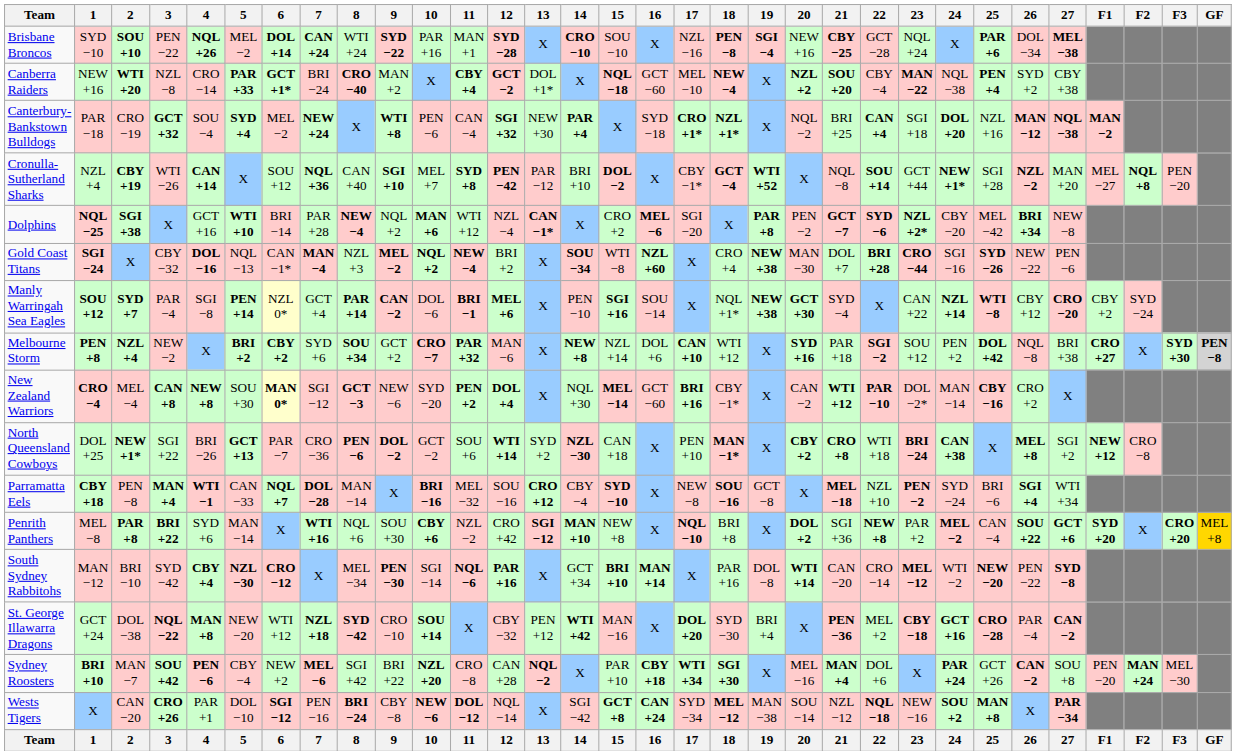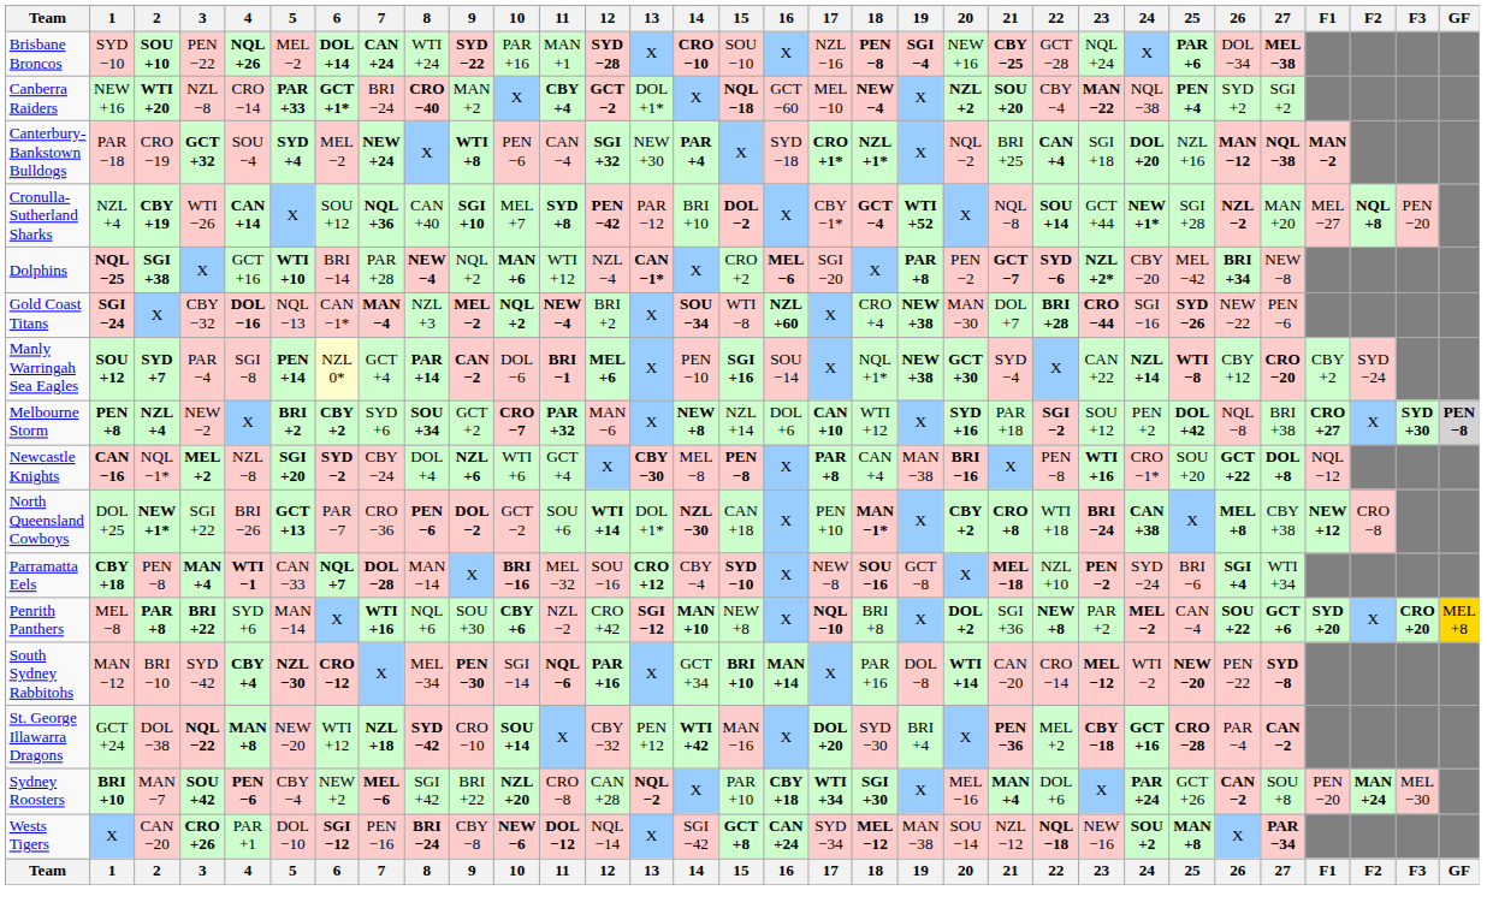Canberra Raiders | 27: CBY +38 -> SGI +2
+ row: Newcastle Knights | CAN −16 | NQL −1* | MEL +2 | NZL −8 | SGI +20 | SYD −2 | CBY −24 | DOL +4 | NZL +6 | WTI +6 | GCT +4 | X | CBY −30 | MEL −8 | PEN −8 | X | PAR +8 | CAN +4 | MAN −38 | BRI −16 | X | PEN −8 | WTI +16 | CRO −1* | SOU +20 | GCT +22 | DOL +8 | NQL −12
- row: New Zealand Warriors | CRO −4 | MEL −4 | CAN +8 | NEW +8 | SOU +30 | MAN 0* | SGI −12 | GCT −3 | NEW −6 | SYD −20 | PEN +2 | DOL +4 | X | NQL +30 | MEL −14 | GCT −60 | BRI +16 | CBY −1* | X | CAN −2 | WTI +12 | PAR −10 | DOL −2* | MAN −14 | CBY −16 | CRO +2 | X
North Queensland Cowboys | 13: SYD +2 -> DOL +1*
North Queensland Cowboys | 27: SGI +2 -> CBY +38
